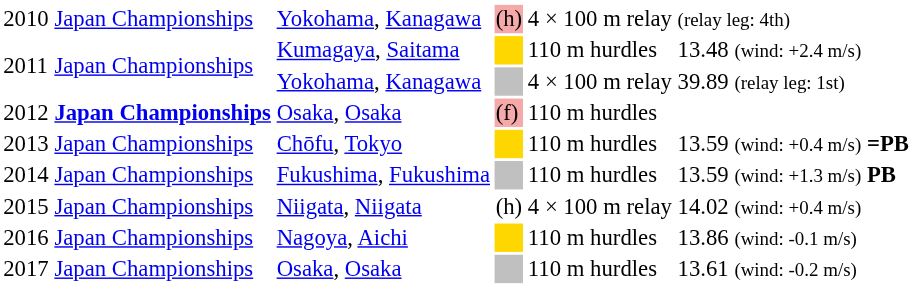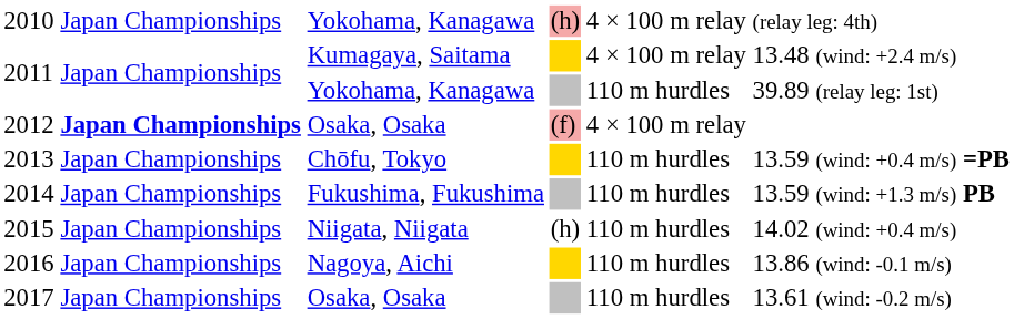2011 / Kumagaya, Saitama | column 5: 110 m hurdles -> 4 × 100 m relay
2011 / Yokohama, Kanagawa | column 5: 4 × 100 m relay -> 110 m hurdles
2012 | column 5: 110 m hurdles -> 4 × 100 m relay
2015 | column 5: 4 × 100 m relay -> 110 m hurdles
